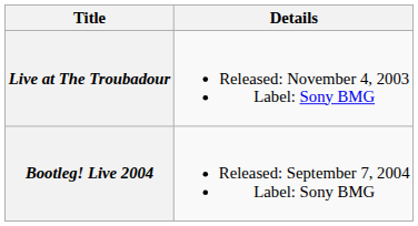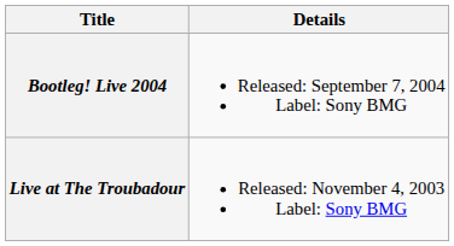rows swapped: Live at The Troubadour <-> Bootleg! Live 2004
